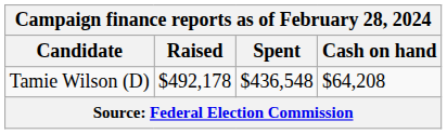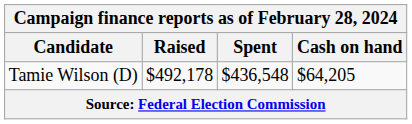Tamie Wilson (D) | Cash on hand: $64,208 -> $64,205
